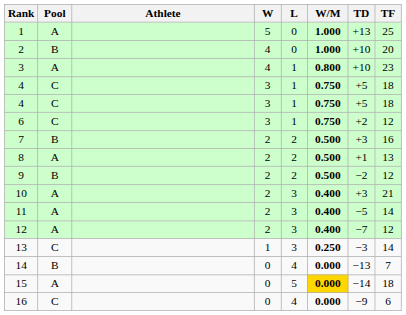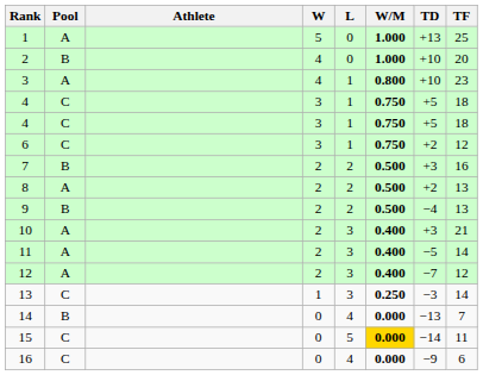8 | TD: +1 -> +2
9 | TD: −2 -> −4
9 | TF: 12 -> 13
15 | Pool: A -> C
15 | TF: 18 -> 11
